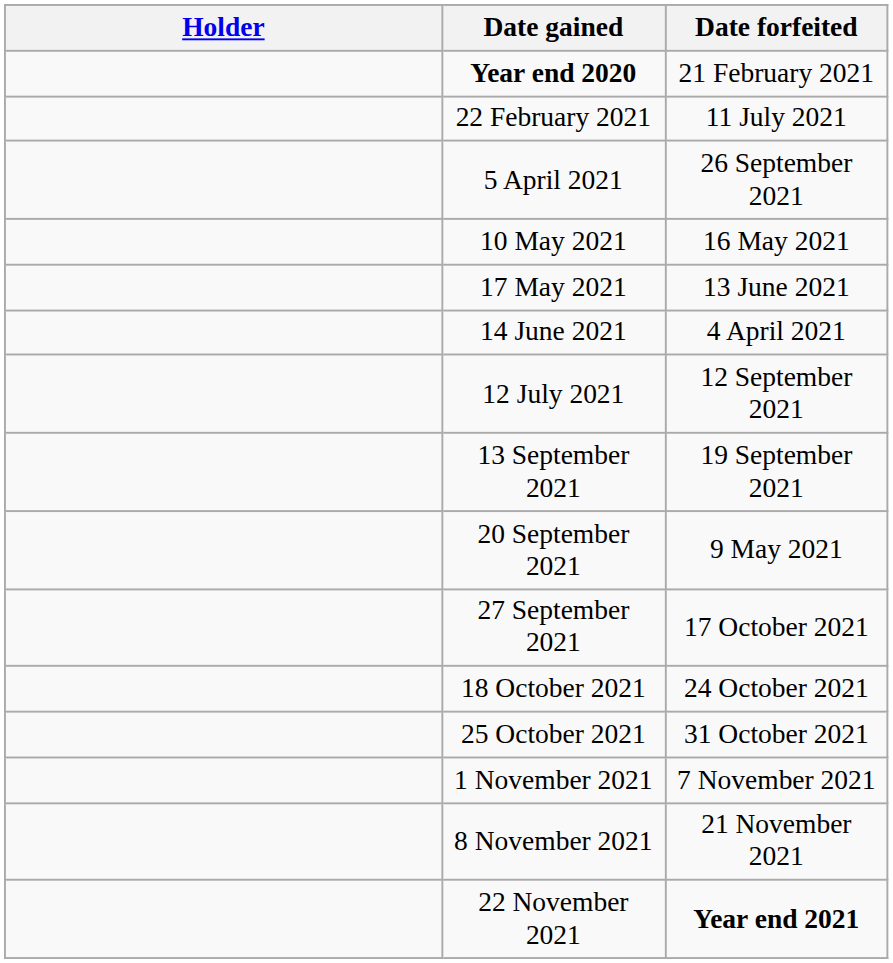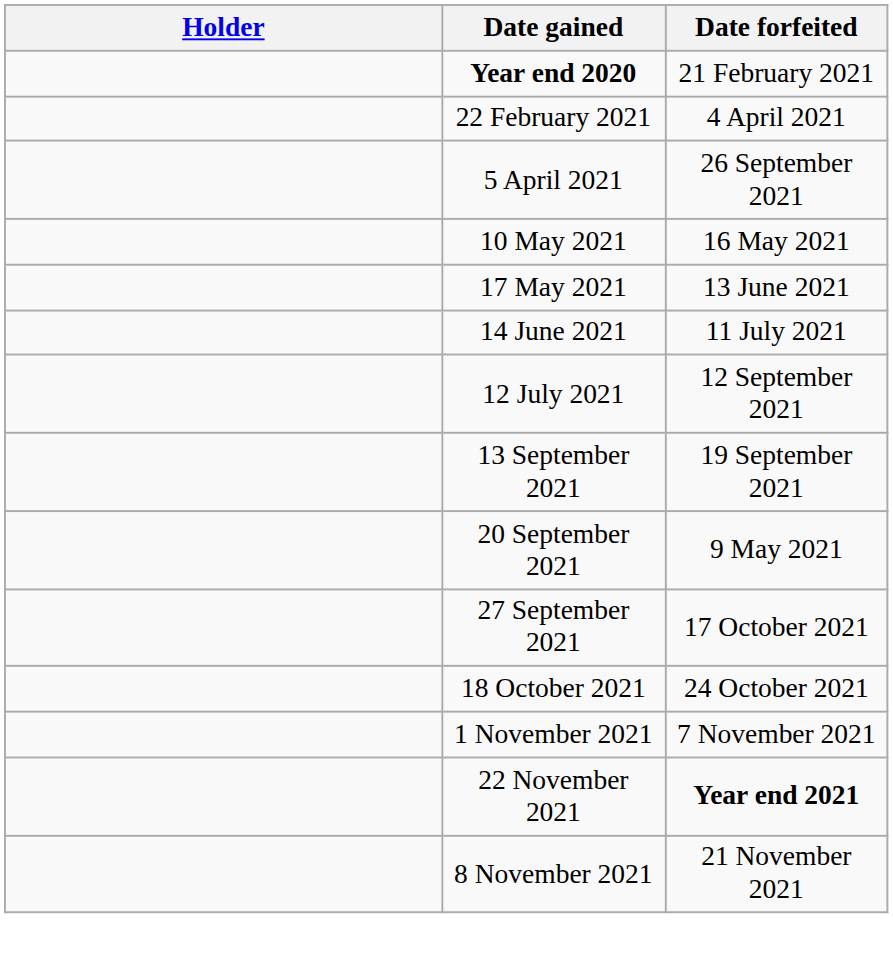22 February 2021 | Date forfeited: 11 July 2021 -> 4 April 2021
14 June 2021 | Date forfeited: 4 April 2021 -> 11 July 2021
- row: 25 October 2021 | 31 October 2021
rows swapped: 8 November 2021 <-> 22 November 2021
